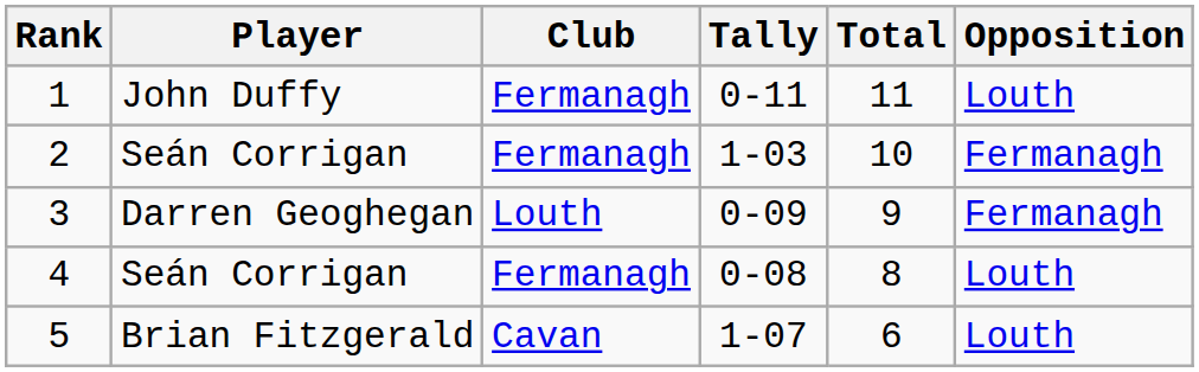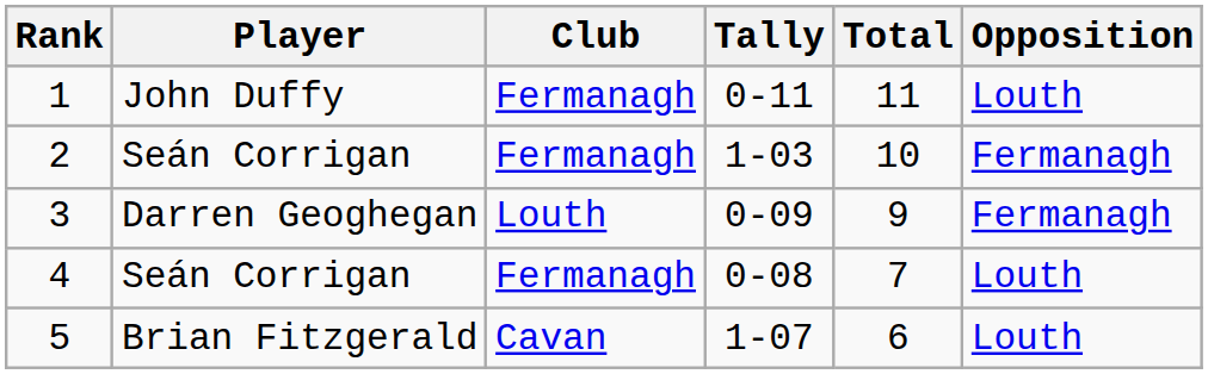4 | Total: 8 -> 7
